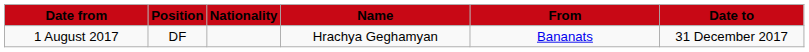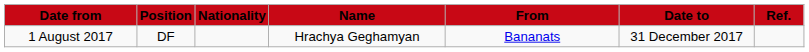+ column: Ref.
